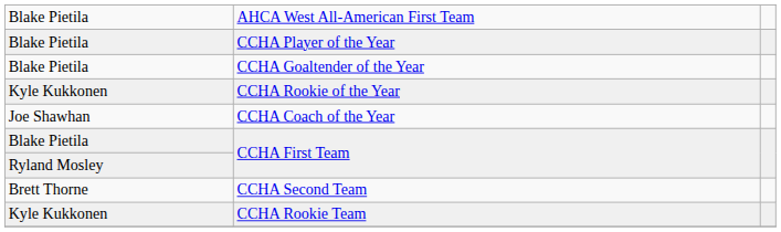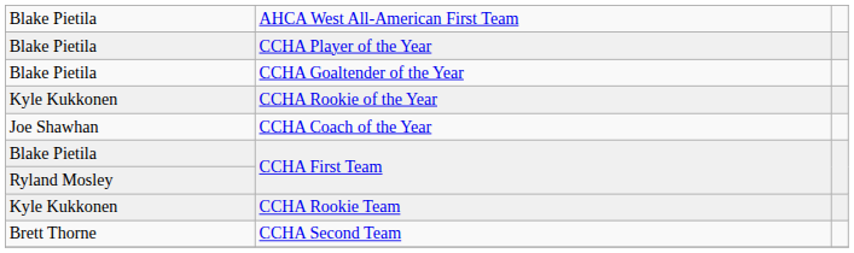rows swapped: CCHA Second Team <-> CCHA Rookie Team
